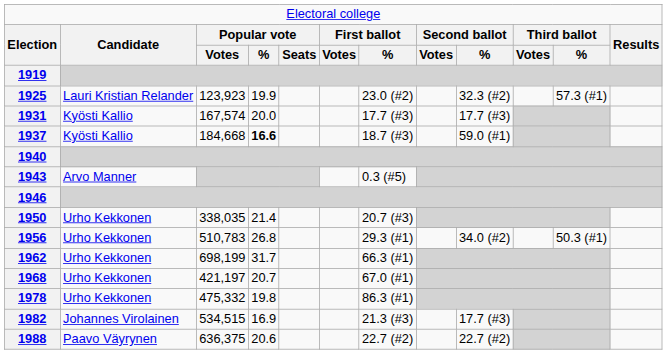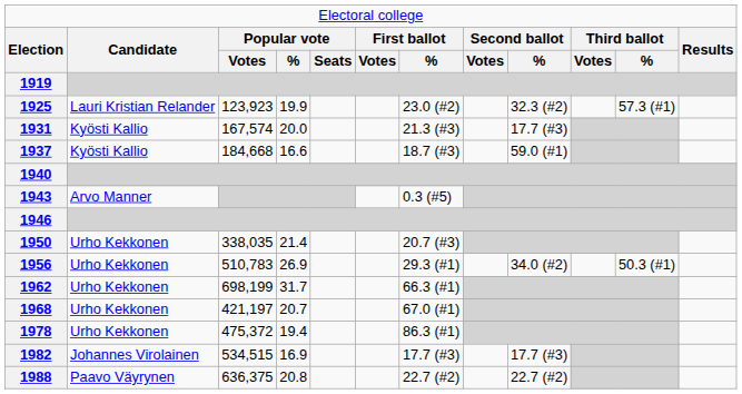1931 | column 7: 17.7 (#3) -> 21.3 (#3)
1937 | column 4: bold -> normal
1956 | column 4: 26.8 -> 26.9
1978 | column 3: 475,332 -> 475,372
1978 | column 4: 19.8 -> 19.4
1982 | column 7: 21.3 (#3) -> 17.7 (#3)
1988 | column 4: 20.6 -> 20.8
